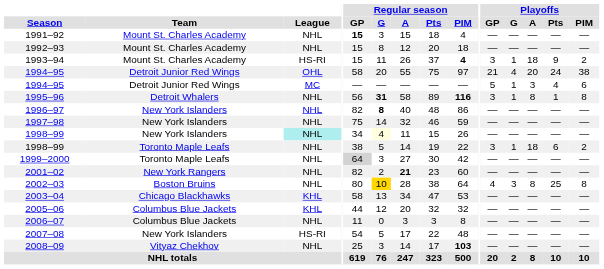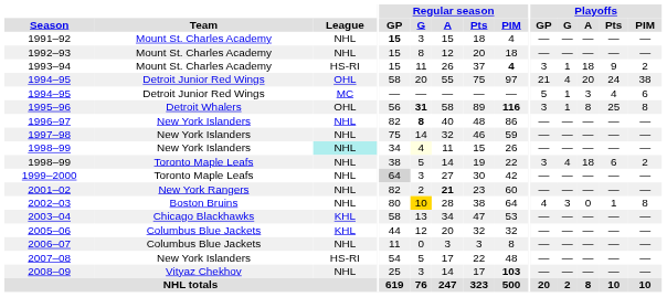1995–96 | League: NHL -> OHL
1995–96 | Playoffs / Pts: 1 -> 25
1998–99 / Toronto Maple Leafs | Playoffs / G: 1 -> 4
2002–03 | Playoffs / A: 8 -> 0
2002–03 | Playoffs / Pts: 25 -> 1
